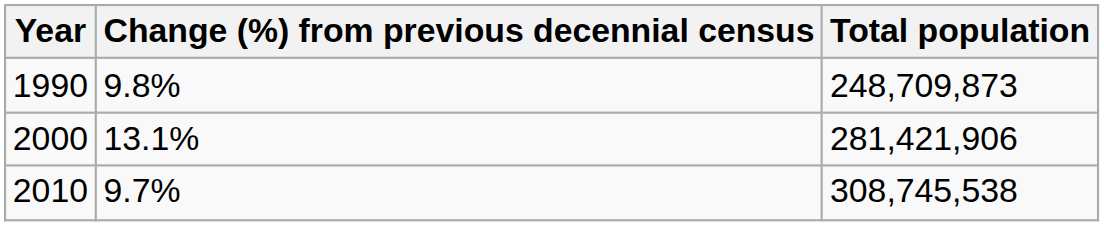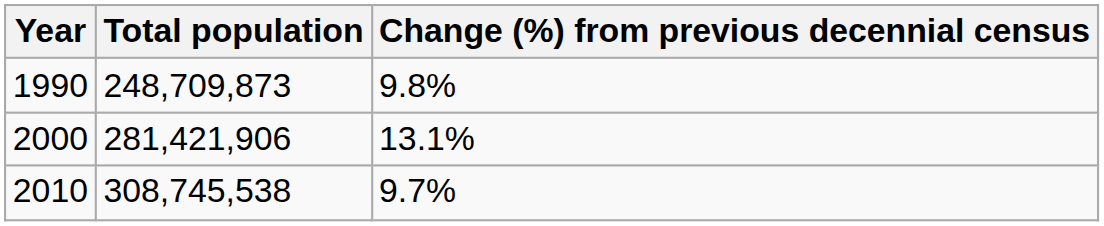columns swapped: Total population <-> Change (%) from previous decennial census
